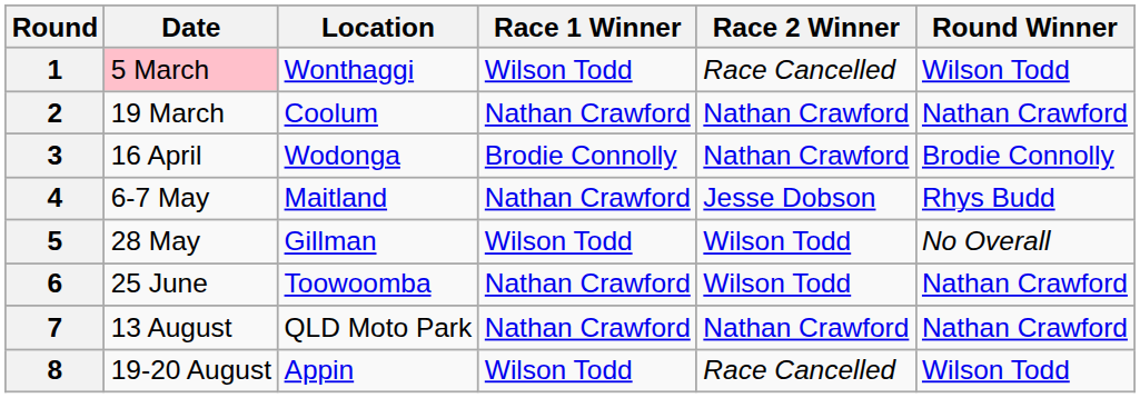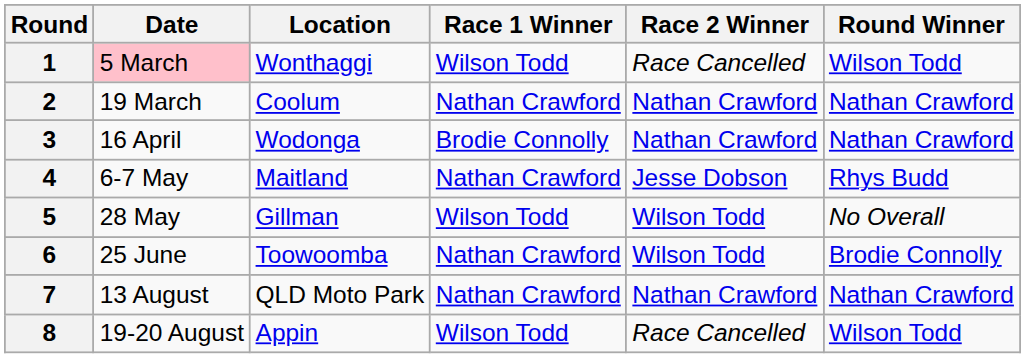3 | Round Winner: Brodie Connolly -> Nathan Crawford
6 | Round Winner: Nathan Crawford -> Brodie Connolly
